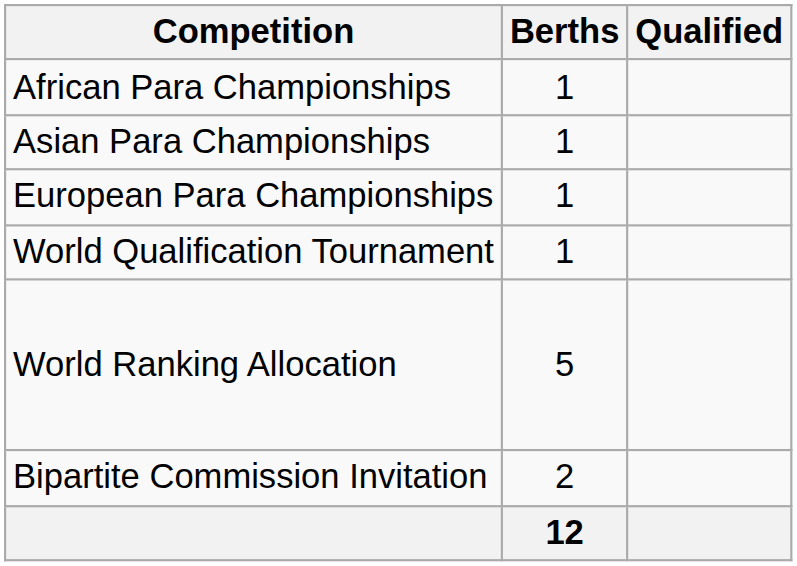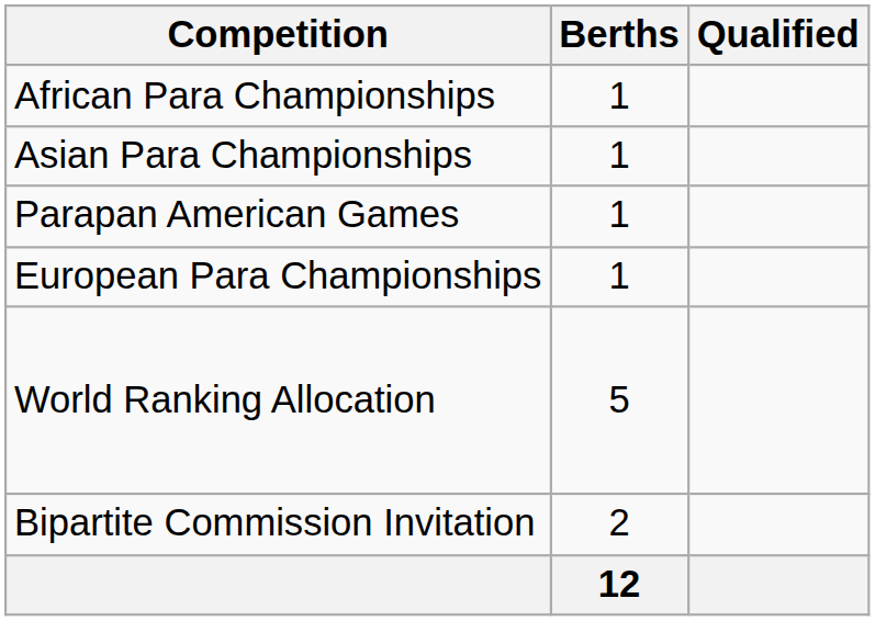+ row: Parapan American Games | 1
- row: World Qualification Tournament | 1
